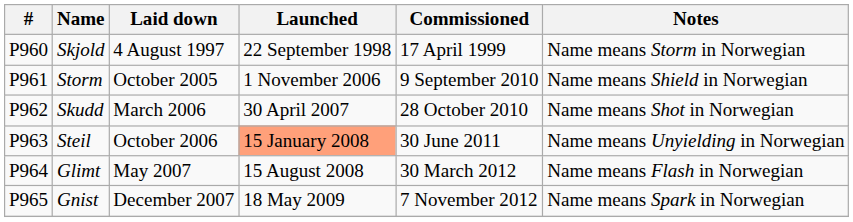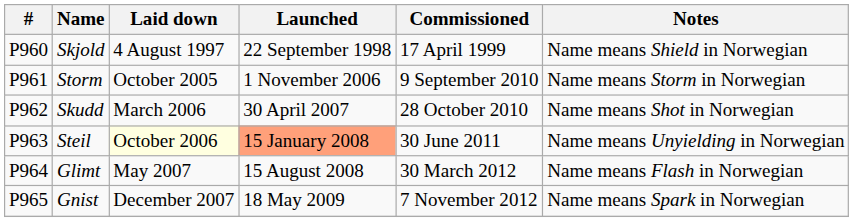Skjold | Notes: Name means Storm in Norwegian -> Name means Shield in Norwegian
Storm | Notes: Name means Shield in Norwegian -> Name means Storm in Norwegian
Steil | Laid down: no background -> lightyellow background
